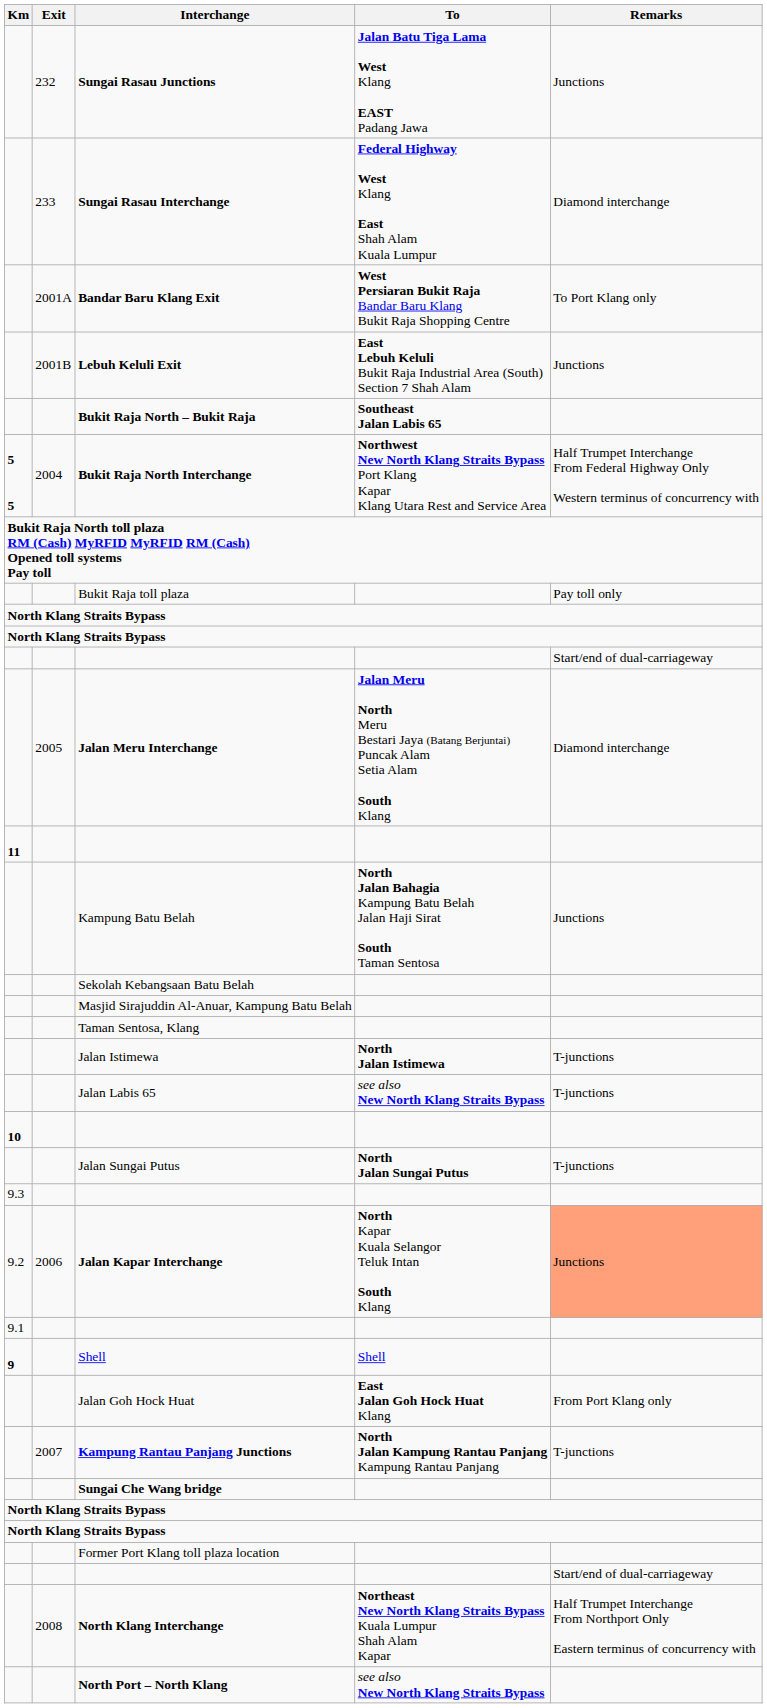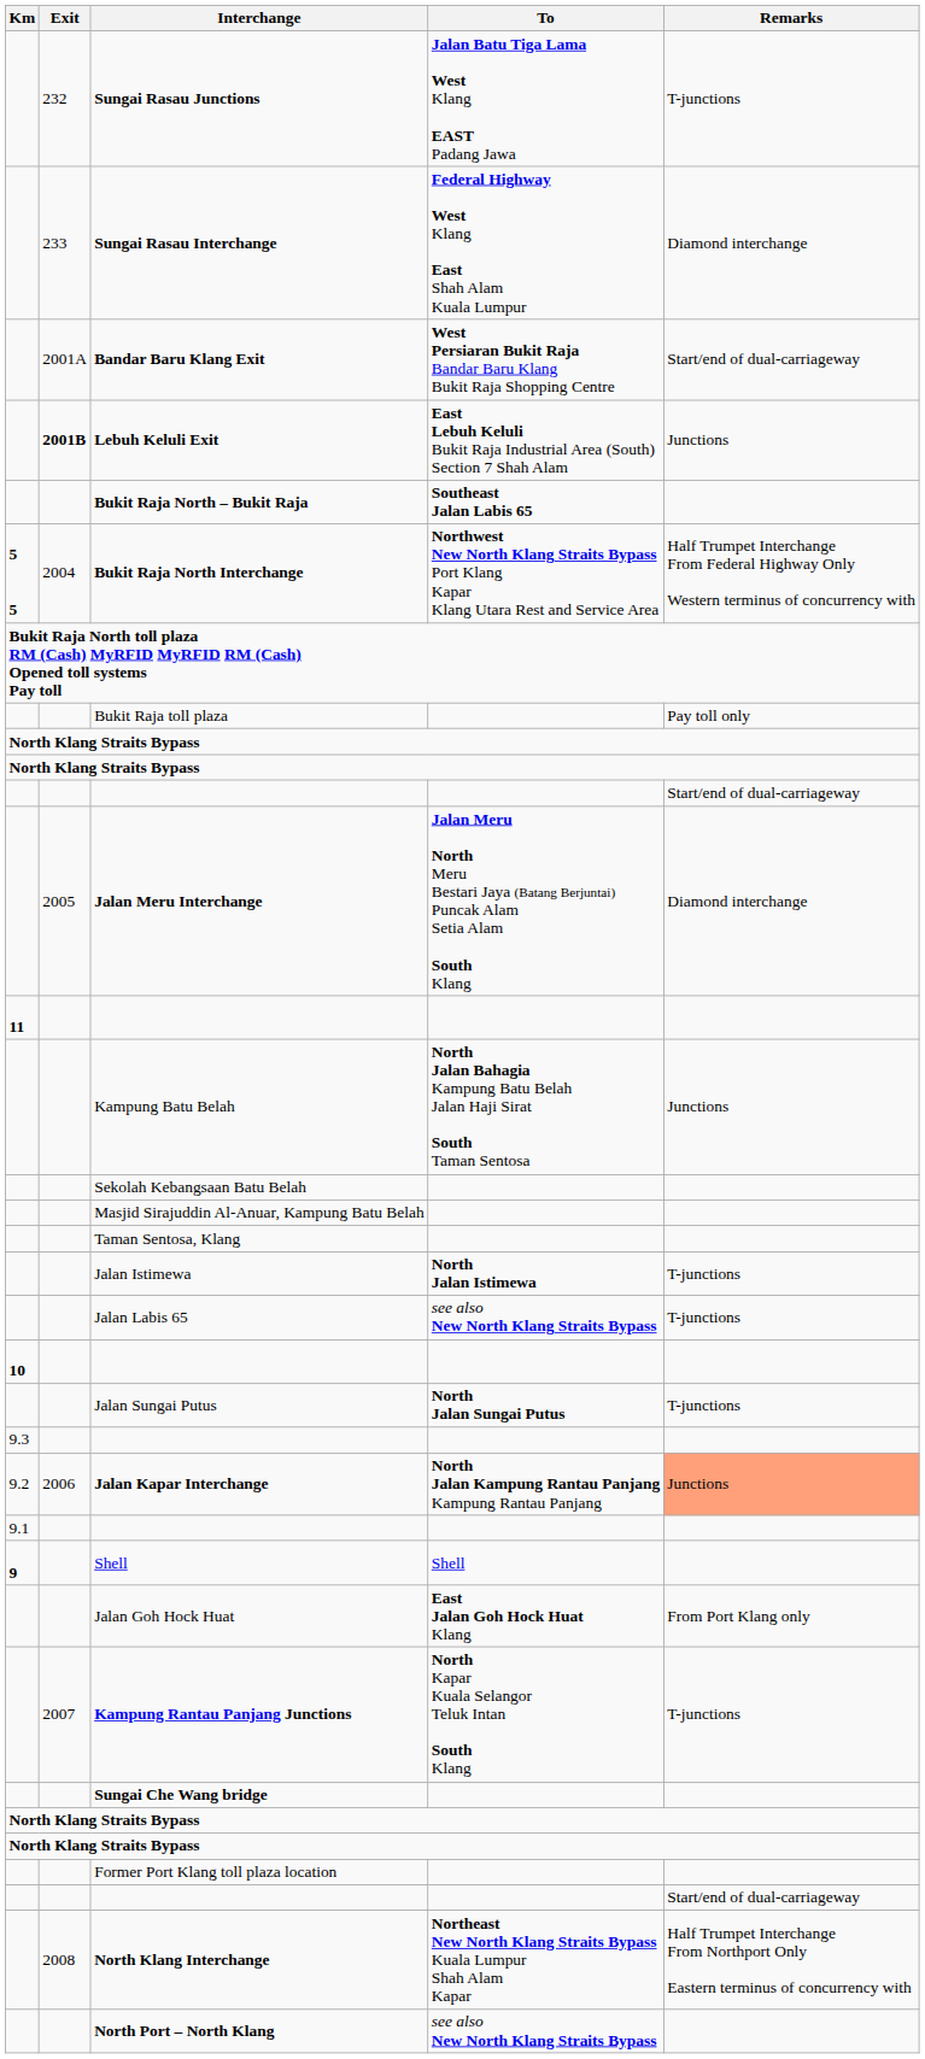Sungai Rasau Junctions | Remarks: Junctions -> T-junctions
Bandar Baru Klang Exit | Remarks: To Port Klang only -> Start/end of dual-carriageway
Lebuh Keluli Exit | Exit: normal -> bold
Jalan Kapar Interchange | To: North Kapar Kuala Selangor Teluk Intan South Klang -> North Jalan Kampung Rantau Panjang Kampung Rantau Panjang
Kampung Rantau Panjang Junctions | To: North Jalan Kampung Rantau Panjang Kampung Rantau Panjang -> North Kapar Kuala Selangor Teluk Intan South Klang
